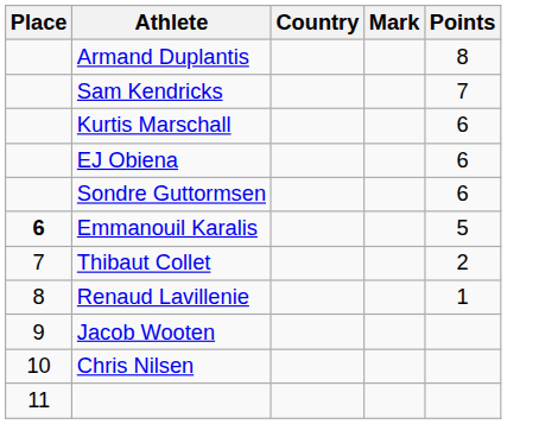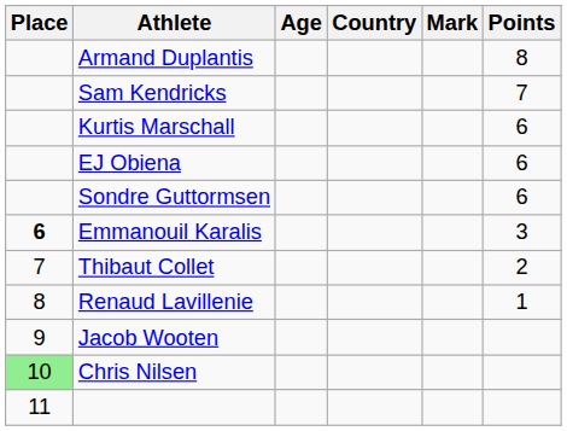+ column: Age
Emmanouil Karalis | Points: 5 -> 3
Chris Nilsen | Place: no background -> lightgreen background
